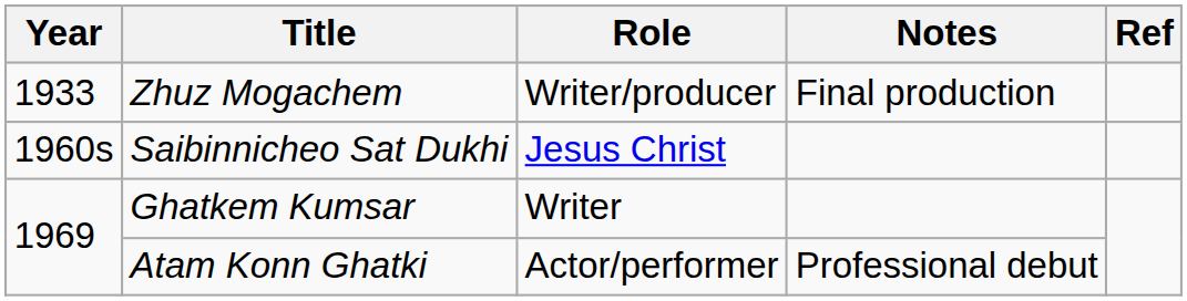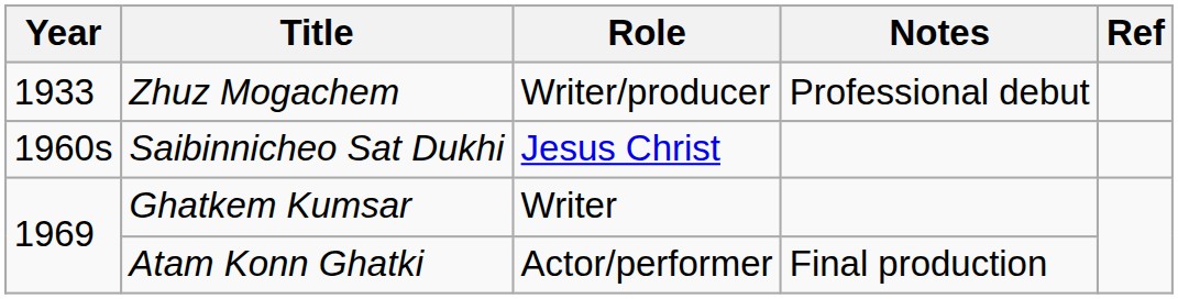Zhuz Mogachem | Notes: Final production -> Professional debut
Atam Konn Ghatki | Notes: Professional debut -> Final production
